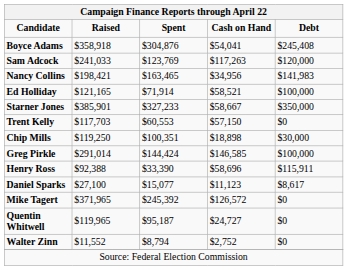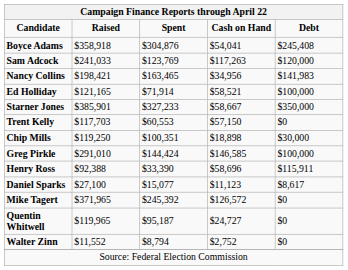Greg Pirkle | Campaign Finance Reports through April 22 / Raised: $291,014 -> $291,010
